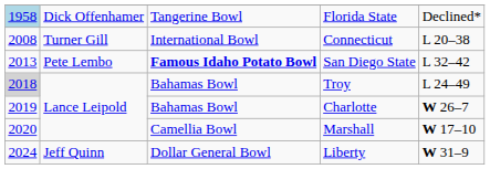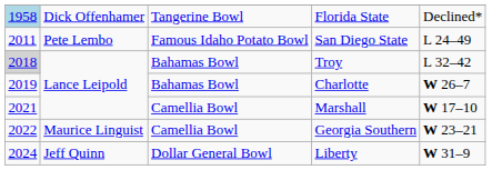- row: 2008 | Turner Gill | International Bowl | Connecticut | L 20–38
San Diego State | column 1: 2013 -> 2011
San Diego State | column 3: bold -> normal
San Diego State | column 5: L 32–42 -> L 24–49
Troy | column 5: L 24–49 -> L 32–42
Marshall | column 1: 2020 -> 2021
+ row: 2022 | Maurice Linguist | Camellia Bowl | Georgia Southern | W 23–21
